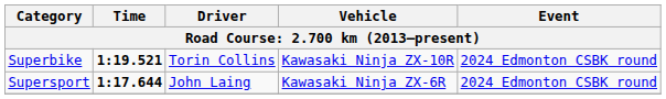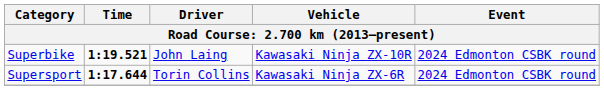Superbike | Driver: Torin Collins -> John Laing
Supersport | Driver: John Laing -> Torin Collins
